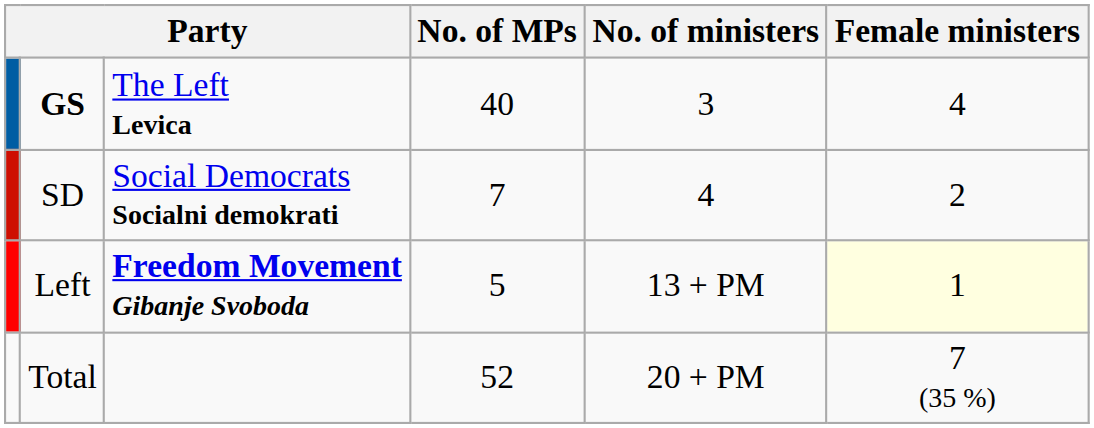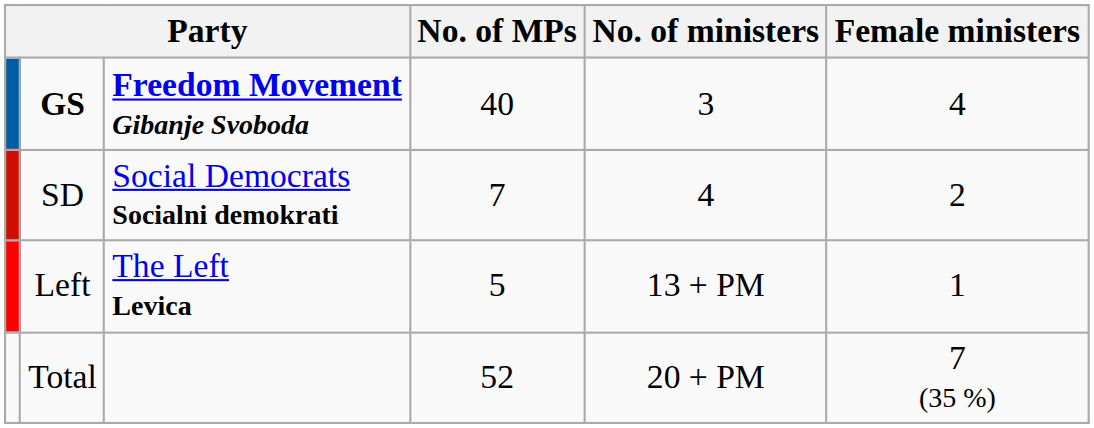GS | column 3: The Left Levica -> Freedom Movement Gibanje Svoboda
Left | column 3: Freedom Movement Gibanje Svoboda -> The Left Levica
Left | Female ministers: lightyellow background -> no background
